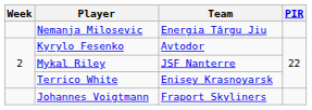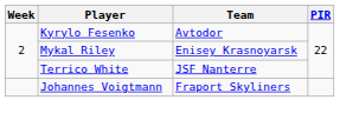- row: Nemanja Milosevic | Energia Târgu Jiu
Mykal Riley | Team: JSF Nanterre -> Enisey Krasnoyarsk
Terrico White | Team: Enisey Krasnoyarsk -> JSF Nanterre
